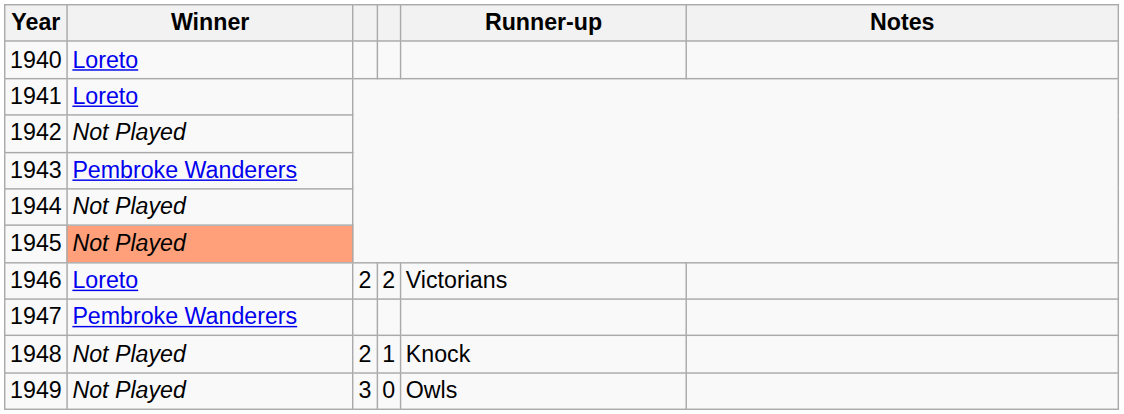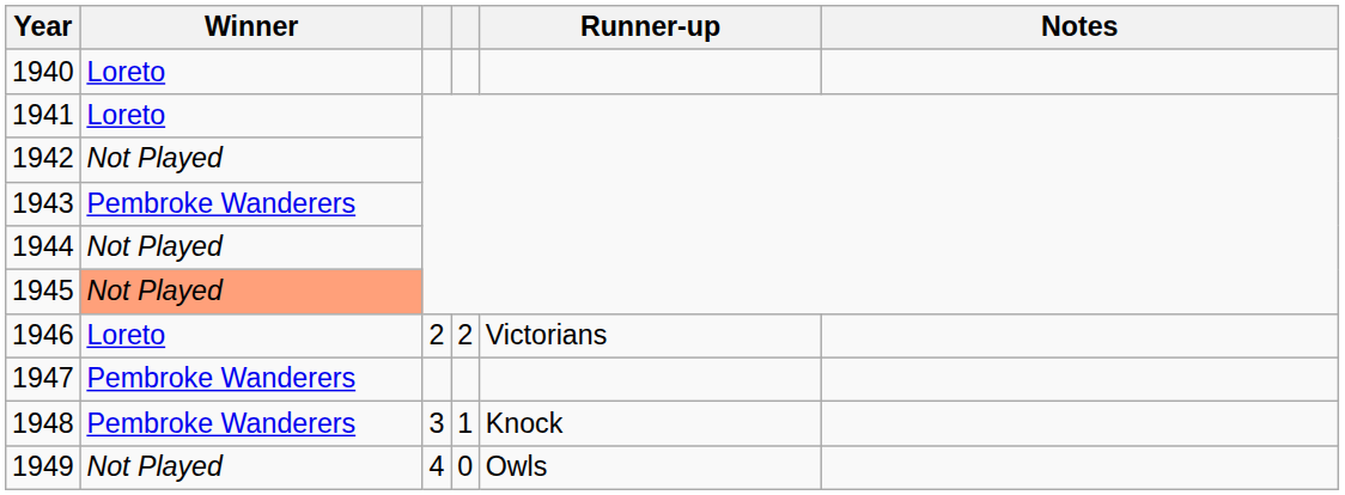1948 | Winner: Not Played -> Pembroke Wanderers
1948 | column 3: 2 -> 3
1949 | column 3: 3 -> 4
